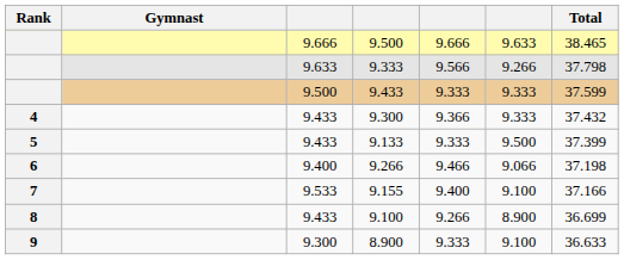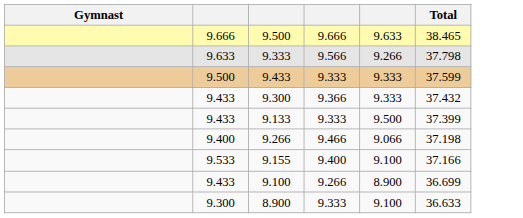- column: Rank | 4 | 5 | 6 | 7 | 8 | 9
